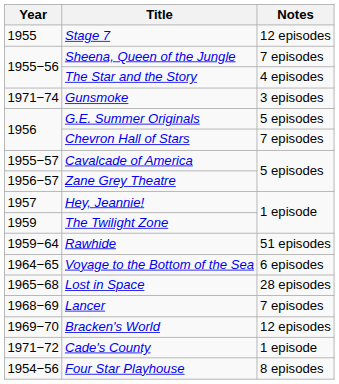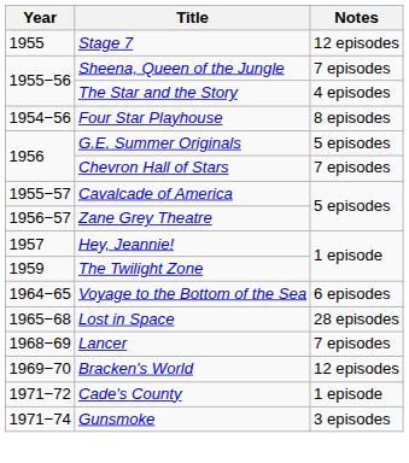rows swapped: Four Star Playhouse <-> Gunsmoke
- row: 1959−64 | Rawhide | 51 episodes
